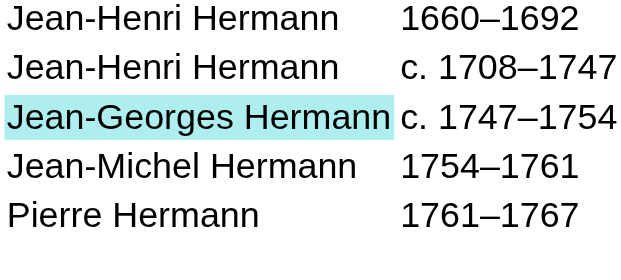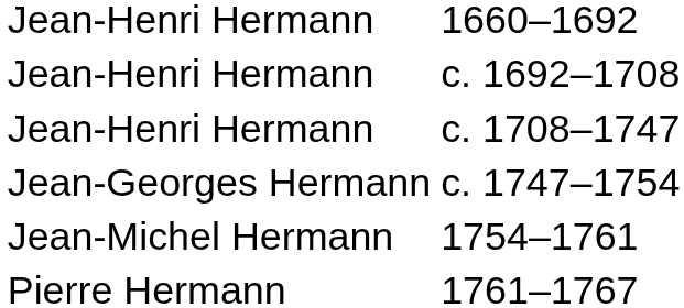+ row: Jean-Henri Hermann | c. 1692–1708
c. 1747–1754 | column 1: paleturquoise background -> no background
